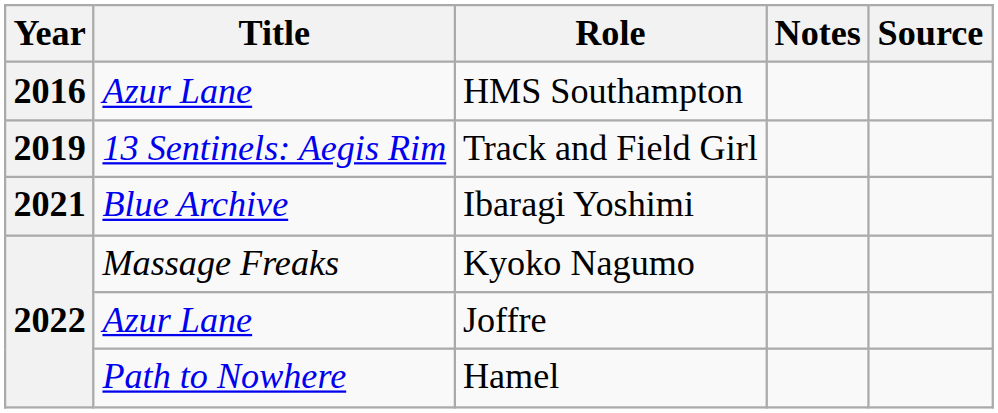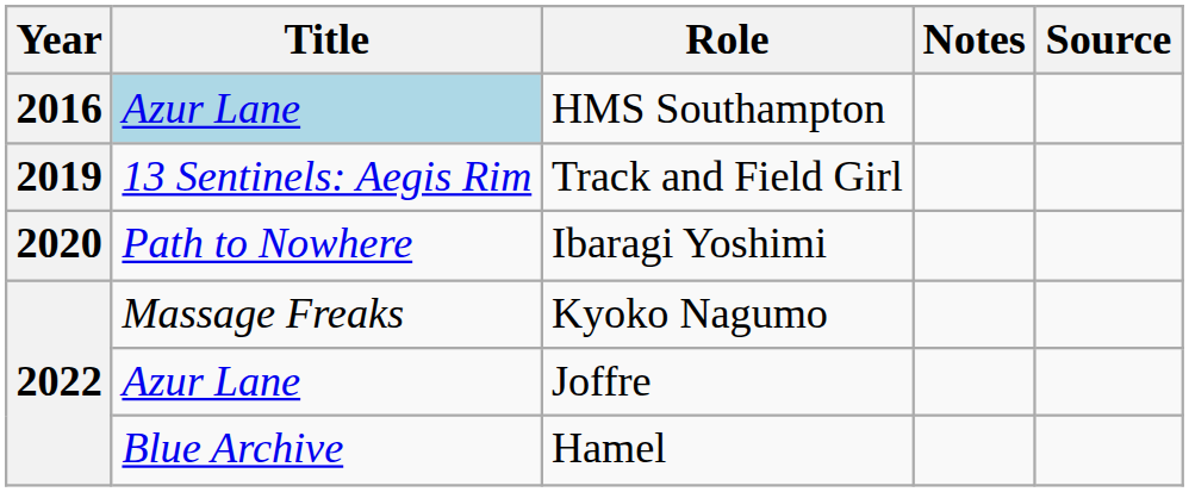HMS Southampton | Title: no background -> lightblue background
Ibaragi Yoshimi | Year: 2021 -> 2020
Ibaragi Yoshimi | Title: Blue Archive -> Path to Nowhere
Hamel | Title: Path to Nowhere -> Blue Archive
